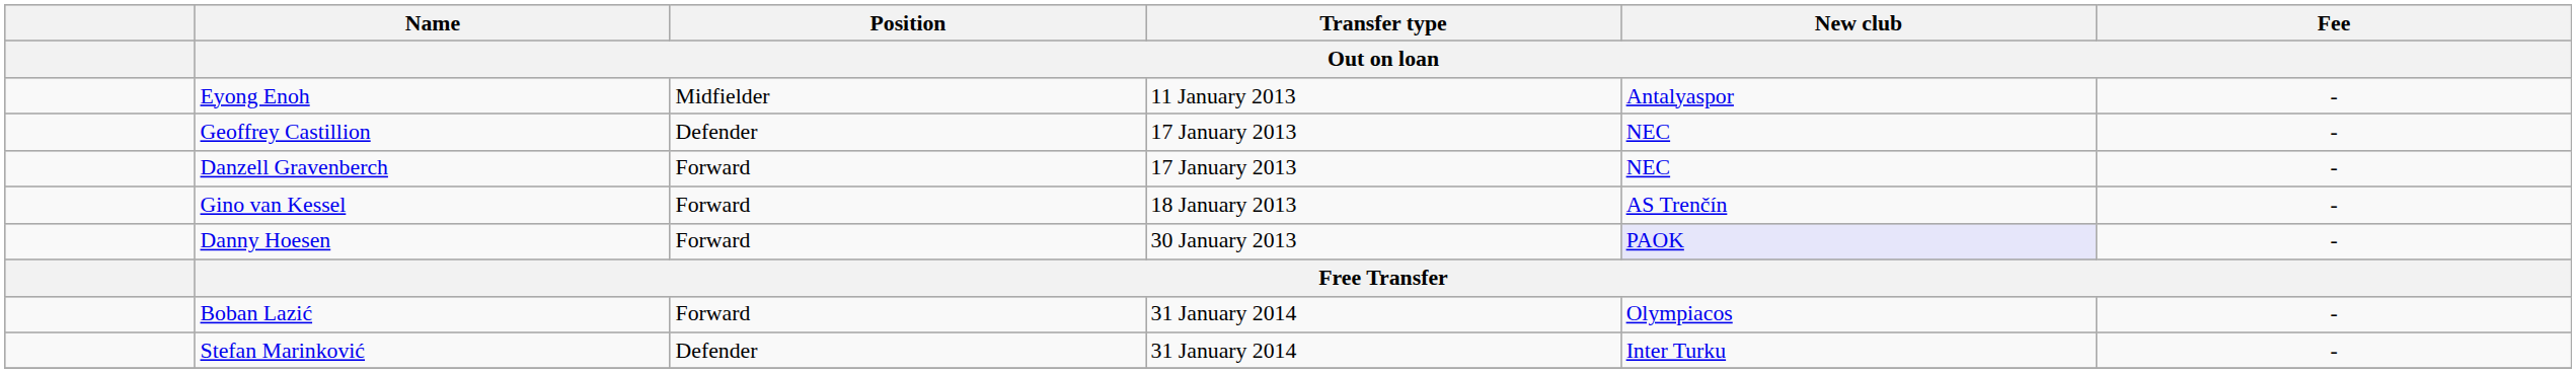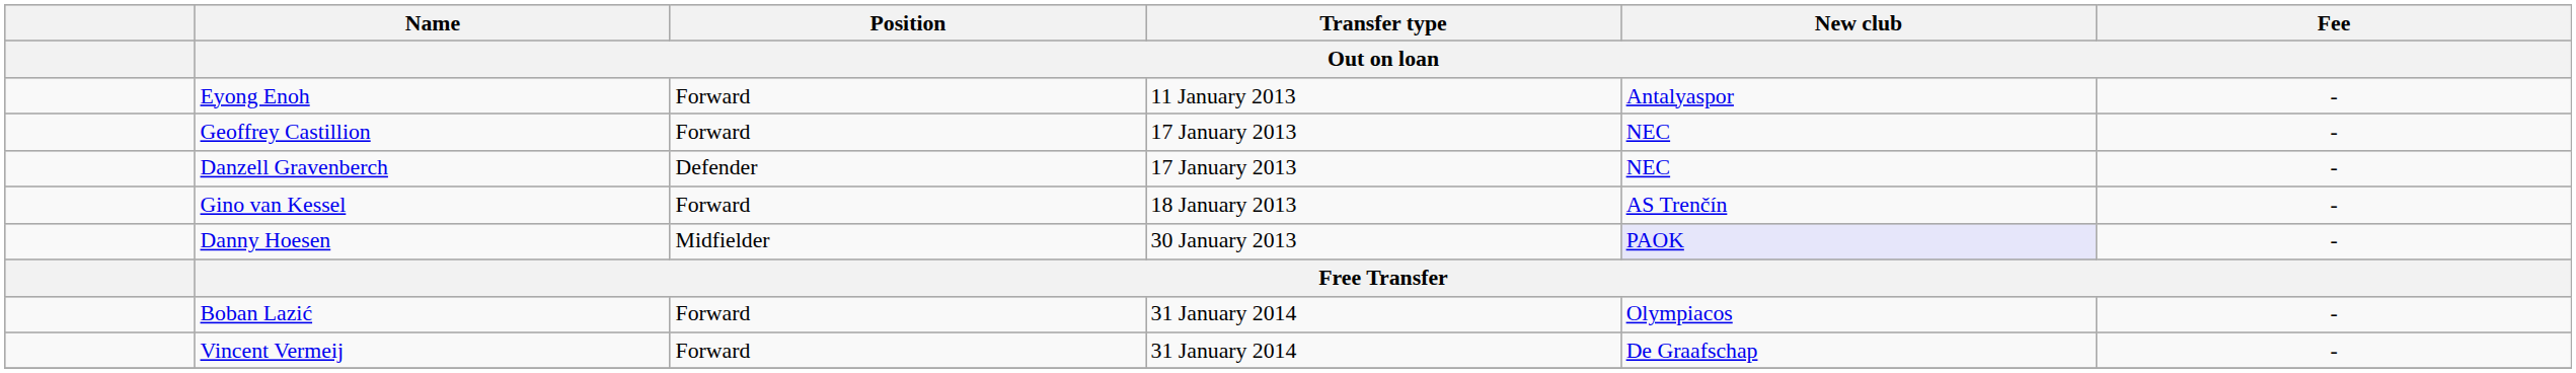Eyong Enoh | Position / Out on loan: Midfielder -> Forward
Geoffrey Castillion | Position / Out on loan: Defender -> Forward
Danzell Gravenberch | Position / Out on loan: Forward -> Defender
Danny Hoesen | Position / Out on loan: Forward -> Midfielder
- row: Stefan Marinković | Defender | 31 January 2014 | Inter Turku | -
+ row: Vincent Vermeij | Forward | 31 January 2014 | De Graafschap | -
